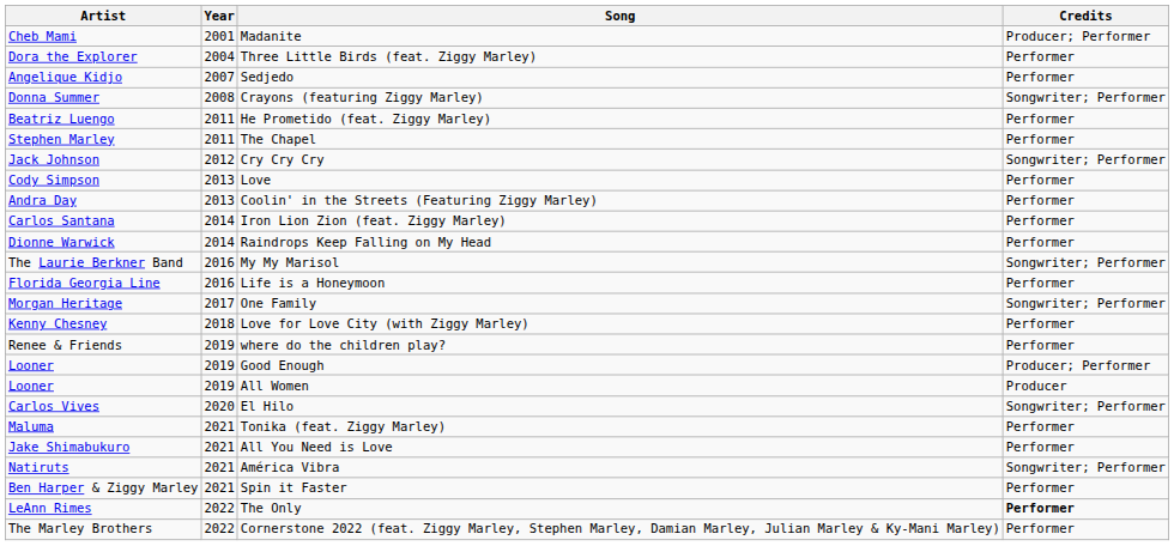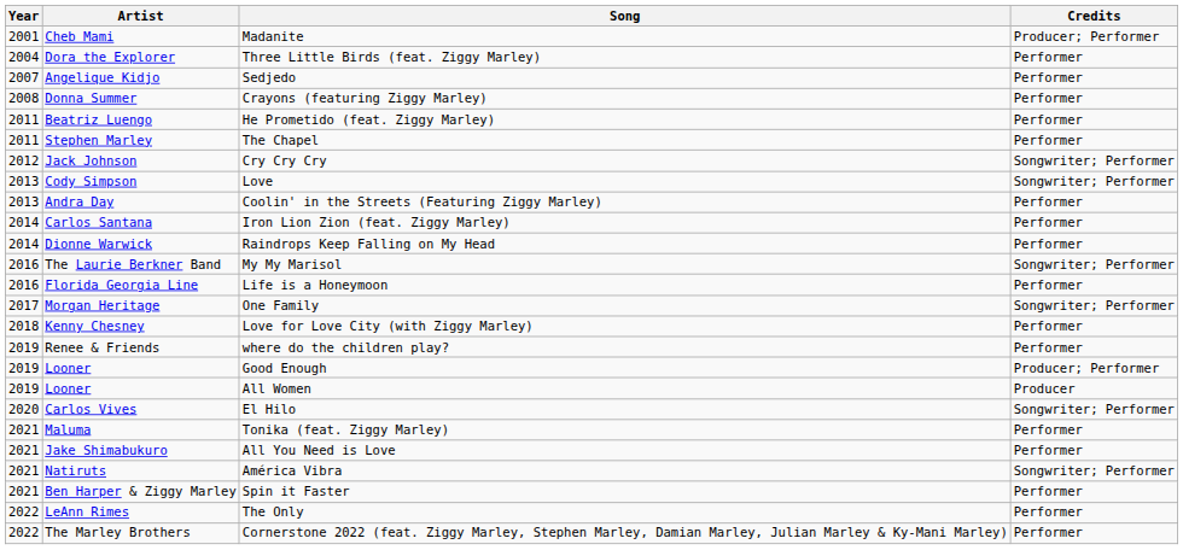columns swapped: Year <-> Artist
Crayons (featuring Ziggy Marley) | Credits: Songwriter; Performer -> Performer
Love | Credits: Performer -> Songwriter; Performer
The Only | Credits: bold -> normal
